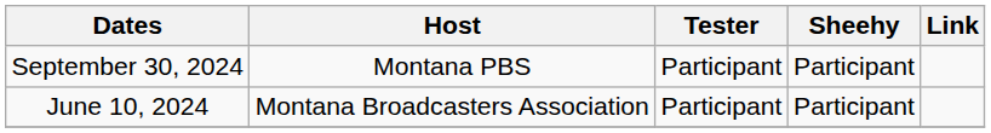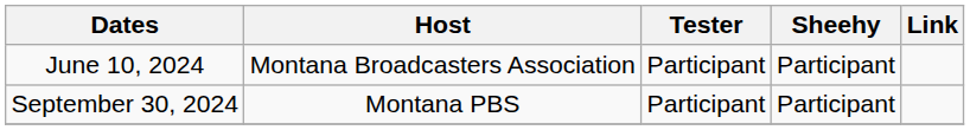rows swapped: June 10, 2024 <-> September 30, 2024
